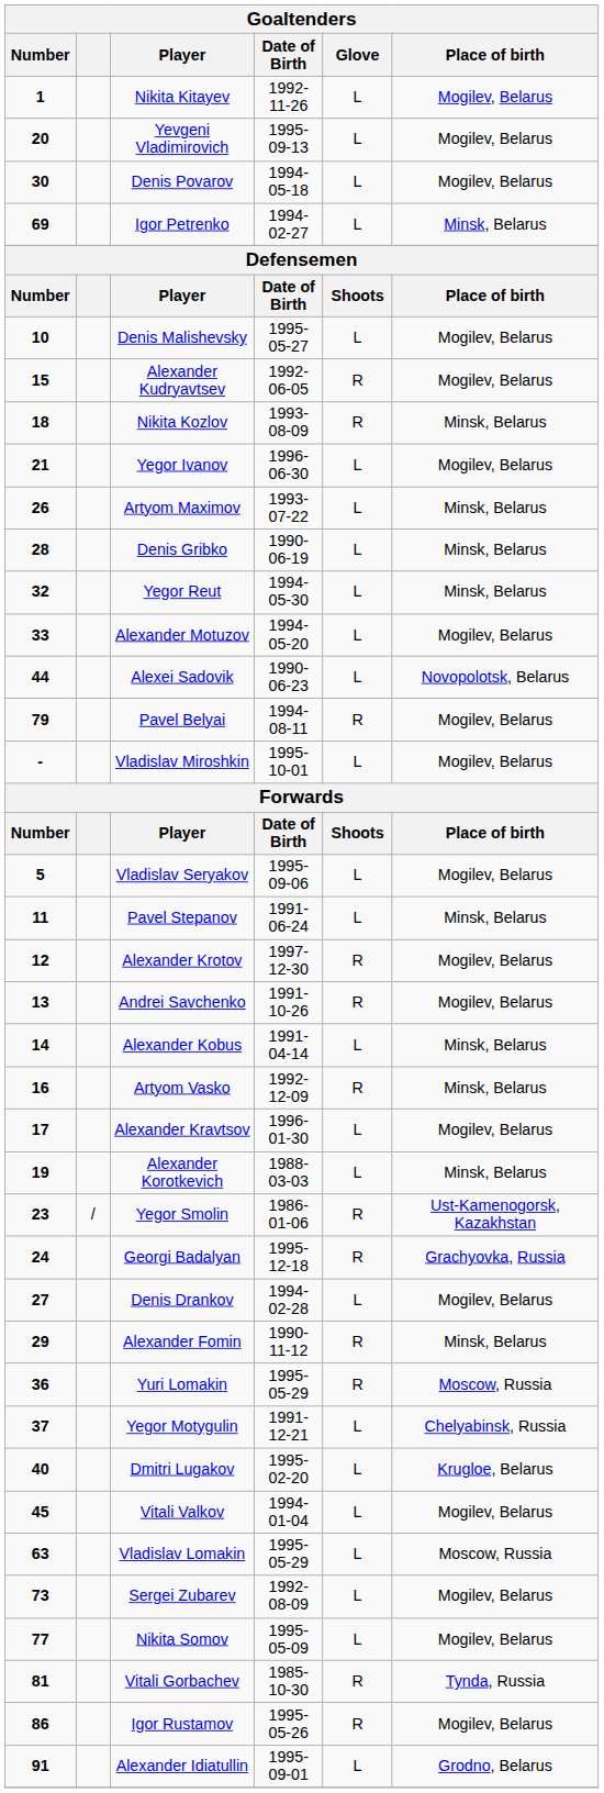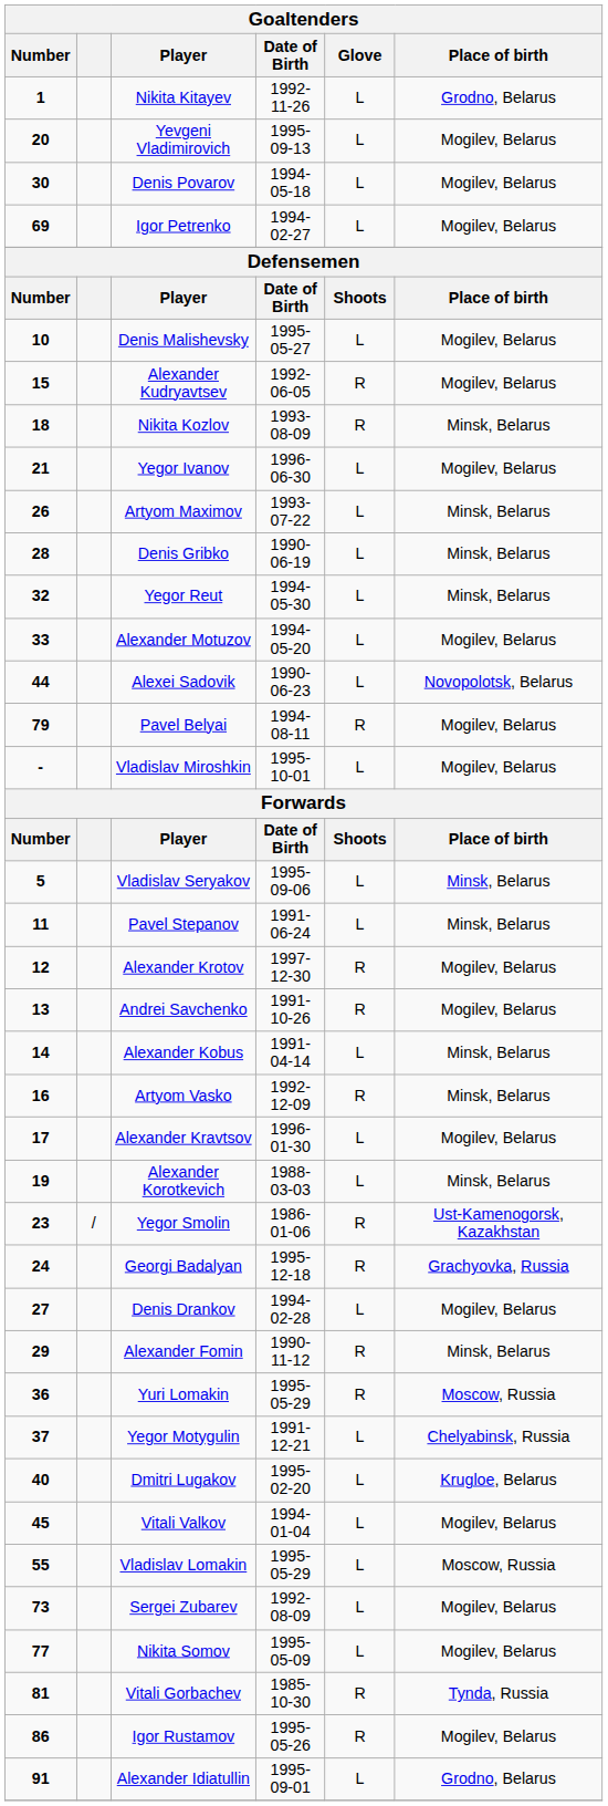Nikita Kitayev | Place of birth: Mogilev, Belarus -> Grodno, Belarus
Igor Petrenko | Place of birth: Minsk, Belarus -> Mogilev, Belarus
Vladislav Seryakov | Place of birth: Mogilev, Belarus -> Minsk, Belarus
Vladislav Lomakin | Number: 63 -> 55
